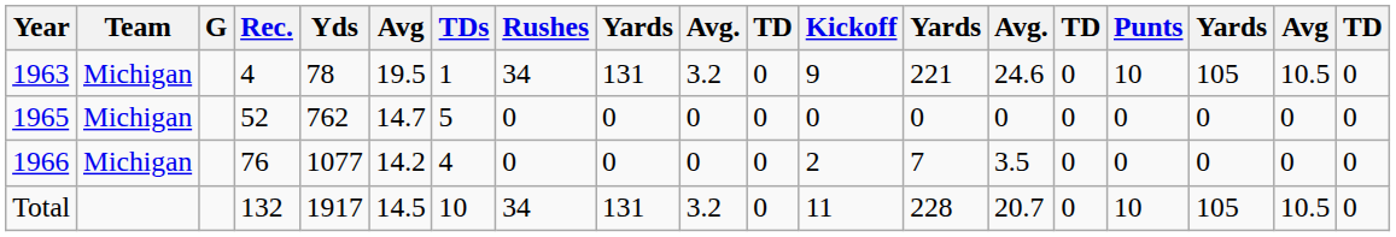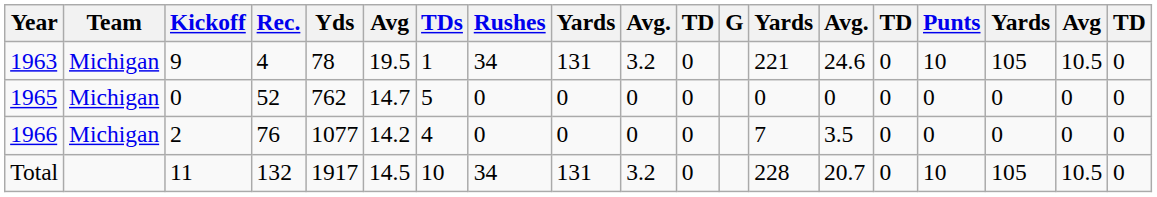columns swapped: G <-> Kickoff
